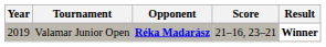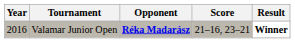Valamar Junior Open | Year: 2019 -> 2016
